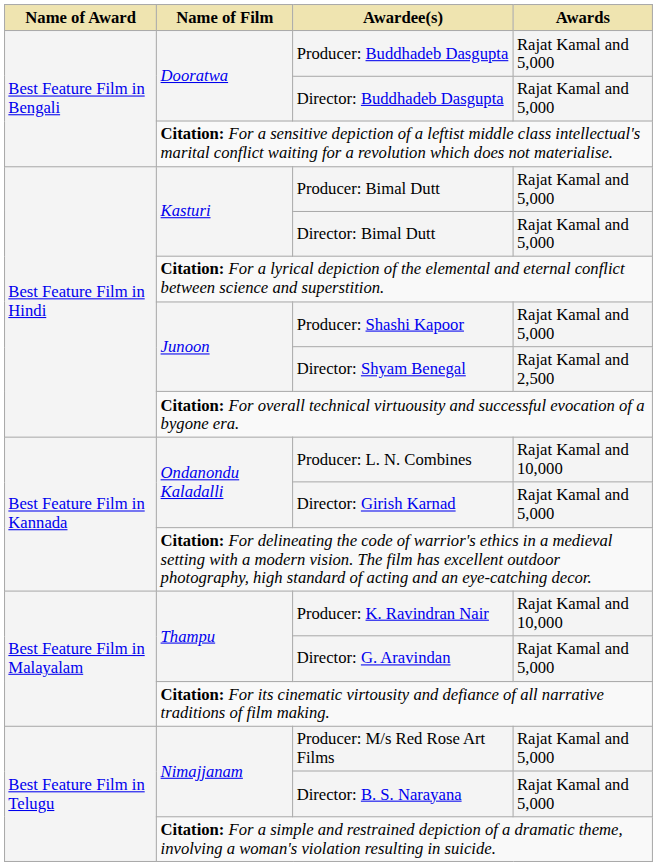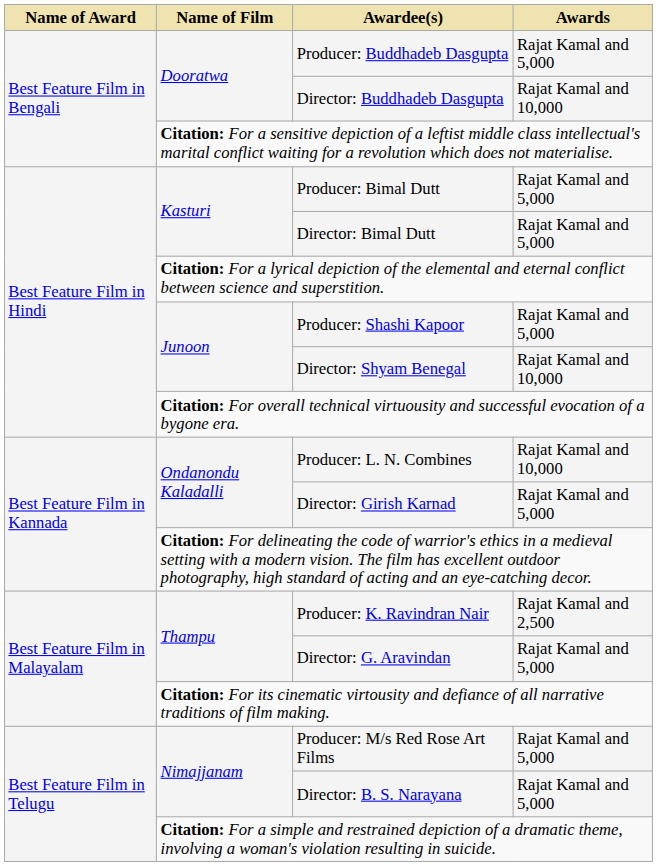Director: Buddhadeb Dasgupta | Awards: Rajat Kamal and 5,000 -> Rajat Kamal and 10,000
Director: Shyam Benegal | Awards: Rajat Kamal and 2,500 -> Rajat Kamal and 10,000
Producer: K. Ravindran Nair | Awards: Rajat Kamal and 10,000 -> Rajat Kamal and 2,500
